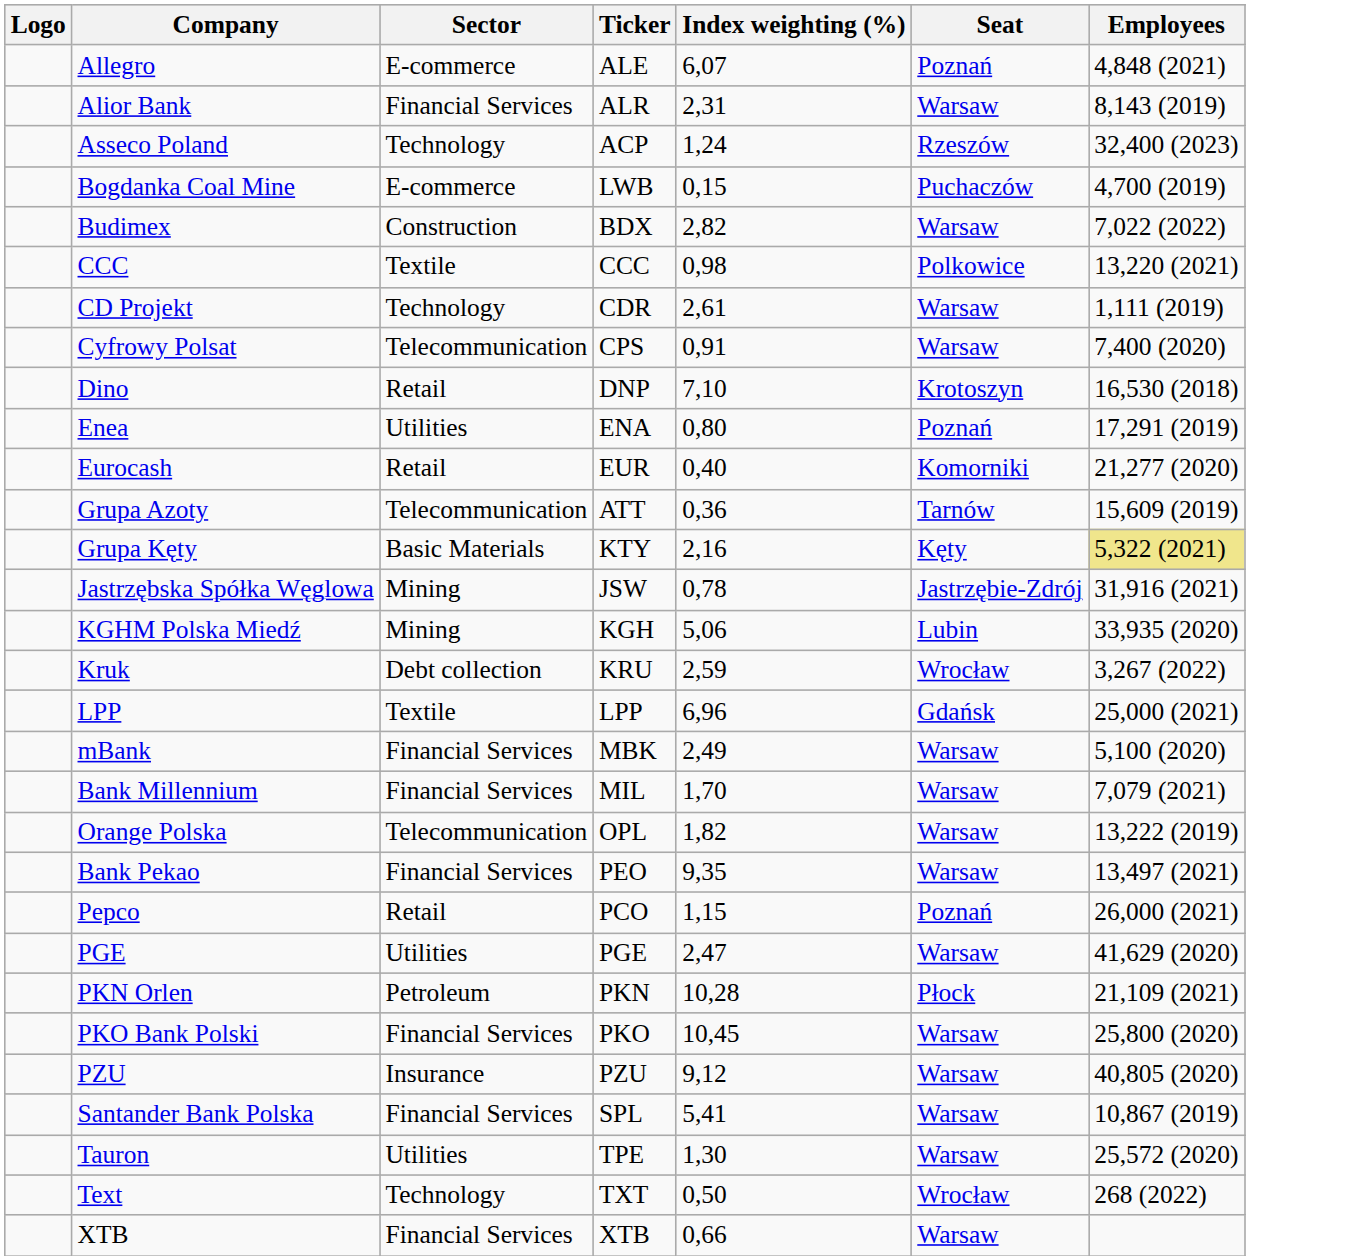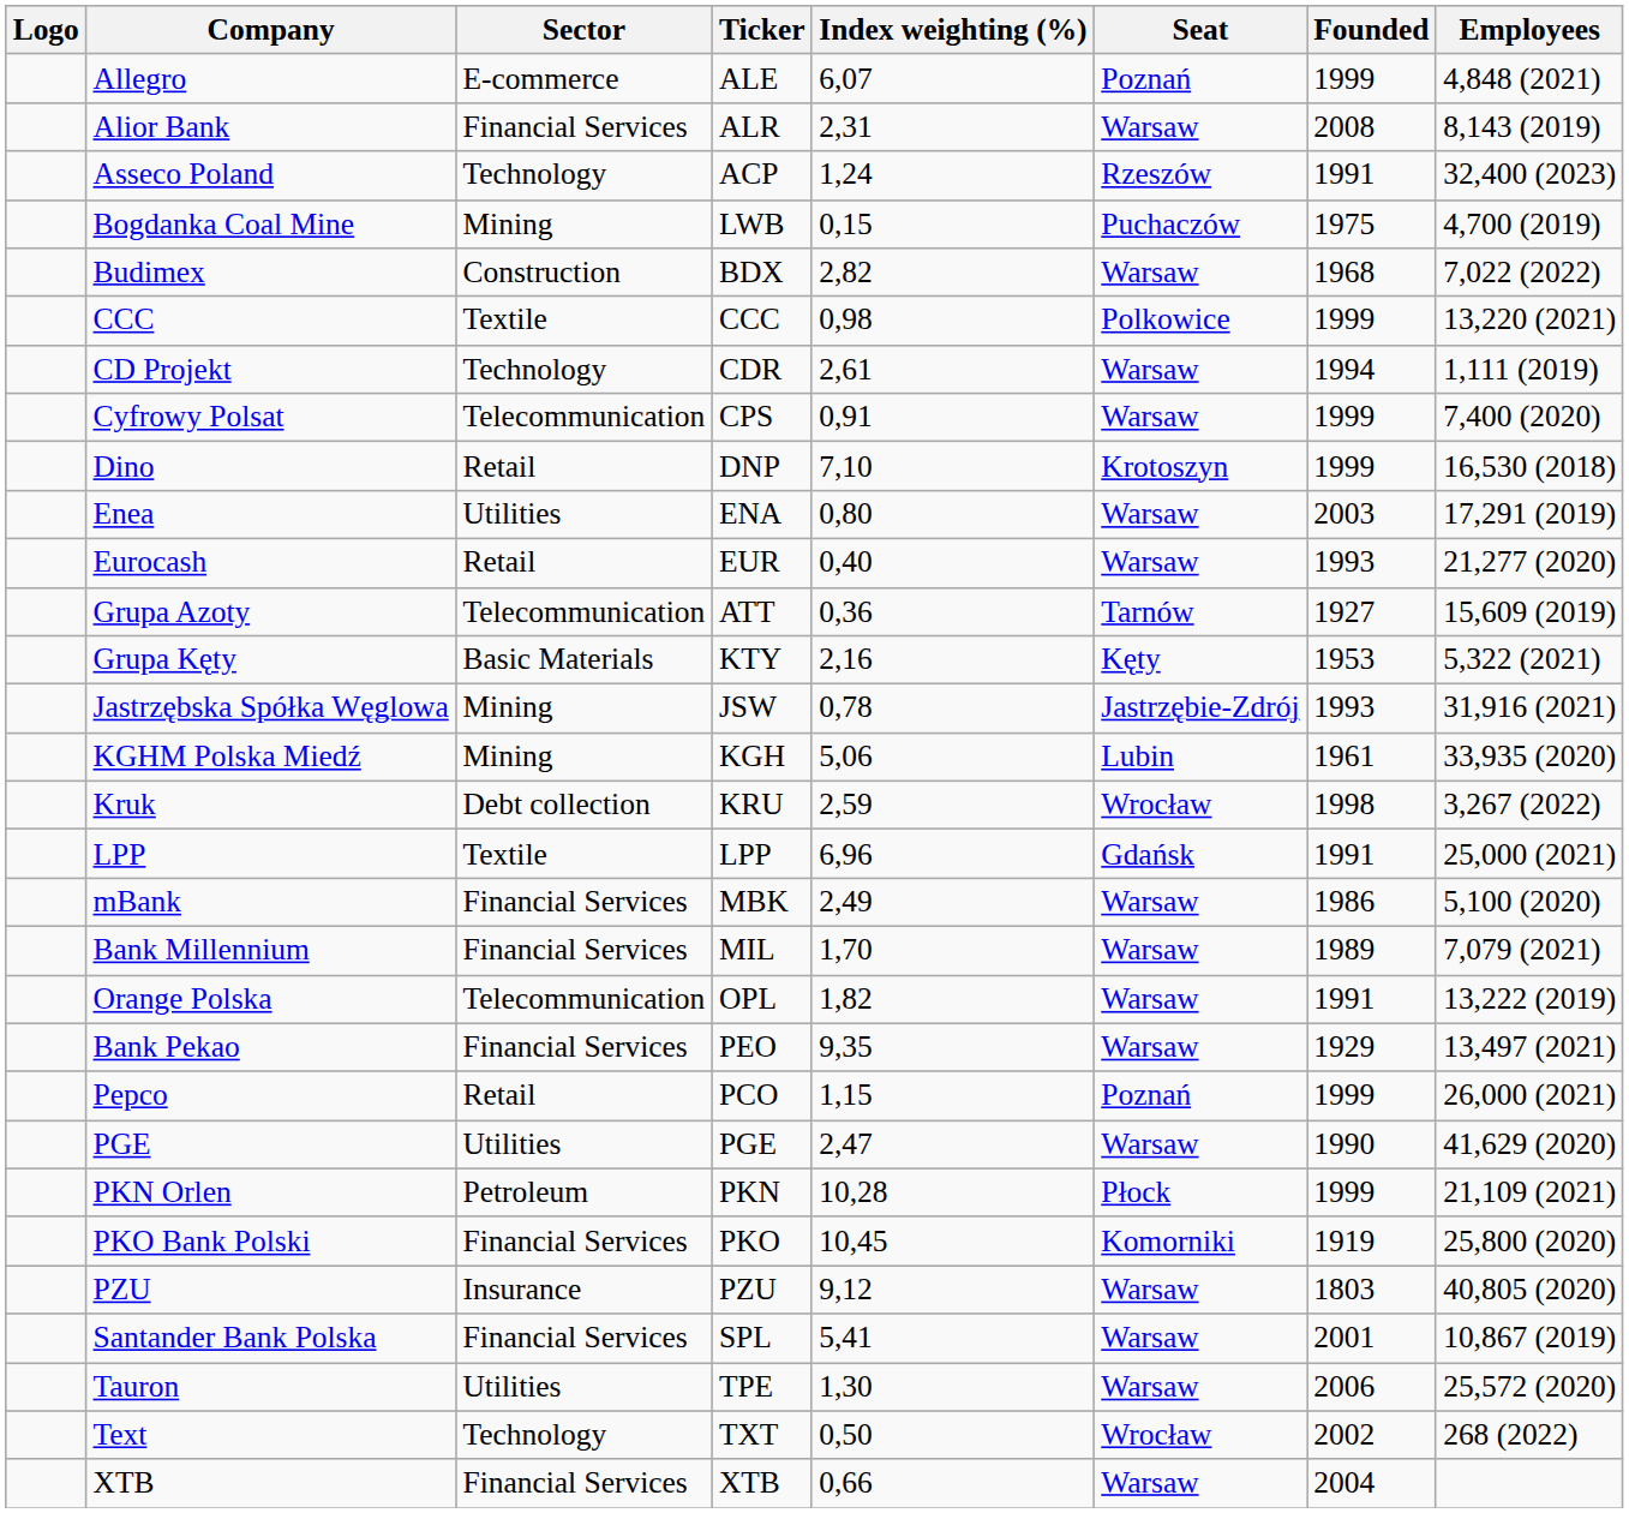+ column: Founded | 1999 | 2008 | 1991 | 1975 | 1968 | 1999 | 1994 | 1999 | 1999 | 2003 | 1993 | 1927 | 1953 | 1993 | 1961 | 1998 | 1991 | 1986 | 1989 | 1991 | 1929 | 1999 | 1990 | 1999 | 1919 | 1803 | 2001 | 2006 | 2002 | 2004
Bogdanka Coal Mine | Sector: E-commerce -> Mining
Enea | Seat: Poznań -> Warsaw
Eurocash | Seat: Komorniki -> Warsaw
Grupa Kęty | Employees: khaki background -> no background
PKO Bank Polski | Seat: Warsaw -> Komorniki
